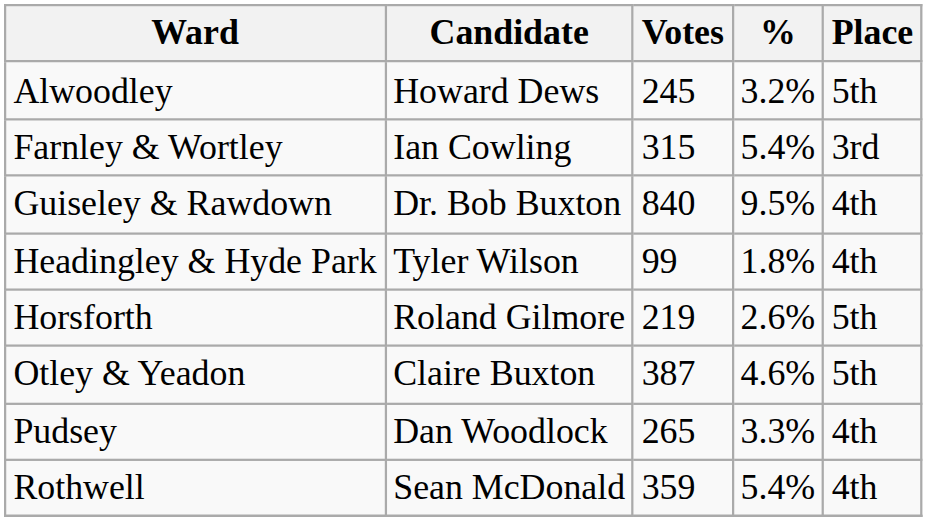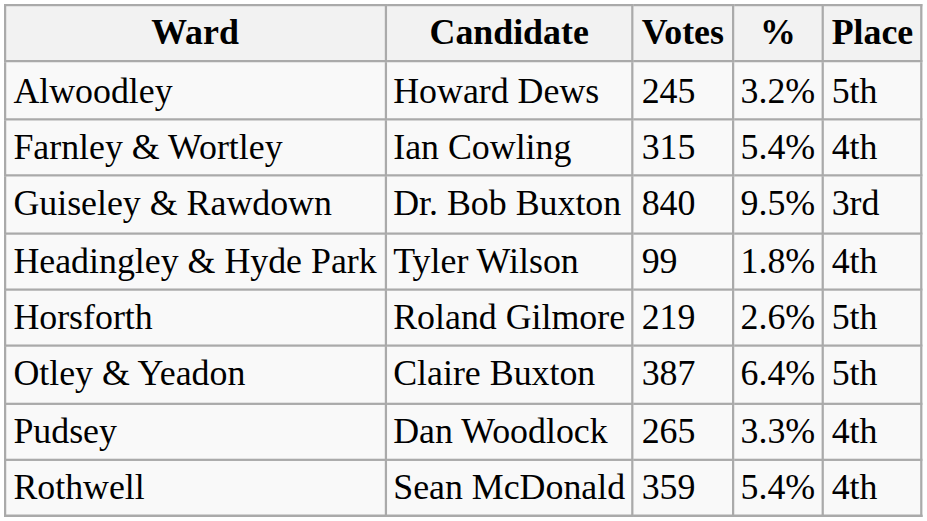Farnley & Wortley | Place: 3rd -> 4th
Guiseley & Rawdown | Place: 4th -> 3rd
Otley & Yeadon | %: 4.6% -> 6.4%
